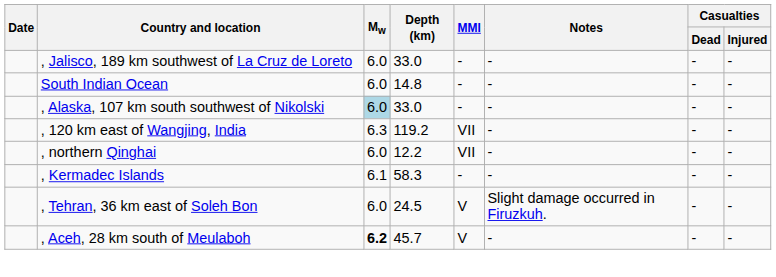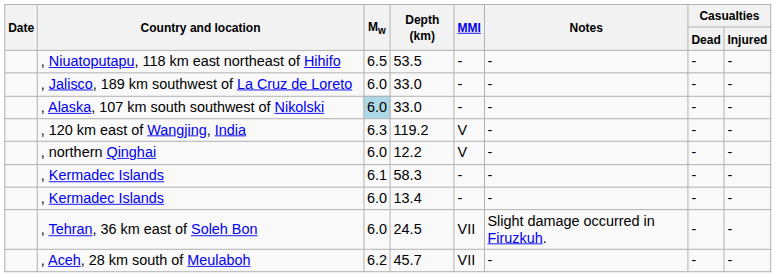+ row: , Niuatoputapu, 118 km east northeast of Hihifo | 6.5 | 53.5 | - | - | - | -
- row: South Indian Ocean | 6.0 | 14.8 | - | - | - | -
, 120 km east of Wangjing, India | MMI: VII -> V
, northern Qinghai | MMI: VII -> V
+ row: , Kermadec Islands | 6.0 | 13.4 | - | - | - | -
, Tehran, 36 km east of Soleh Bon | MMI: V -> VII
, Aceh, 28 km south of Meulaboh | Mw: bold -> normal
, Aceh, 28 km south of Meulaboh | MMI: V -> VII
